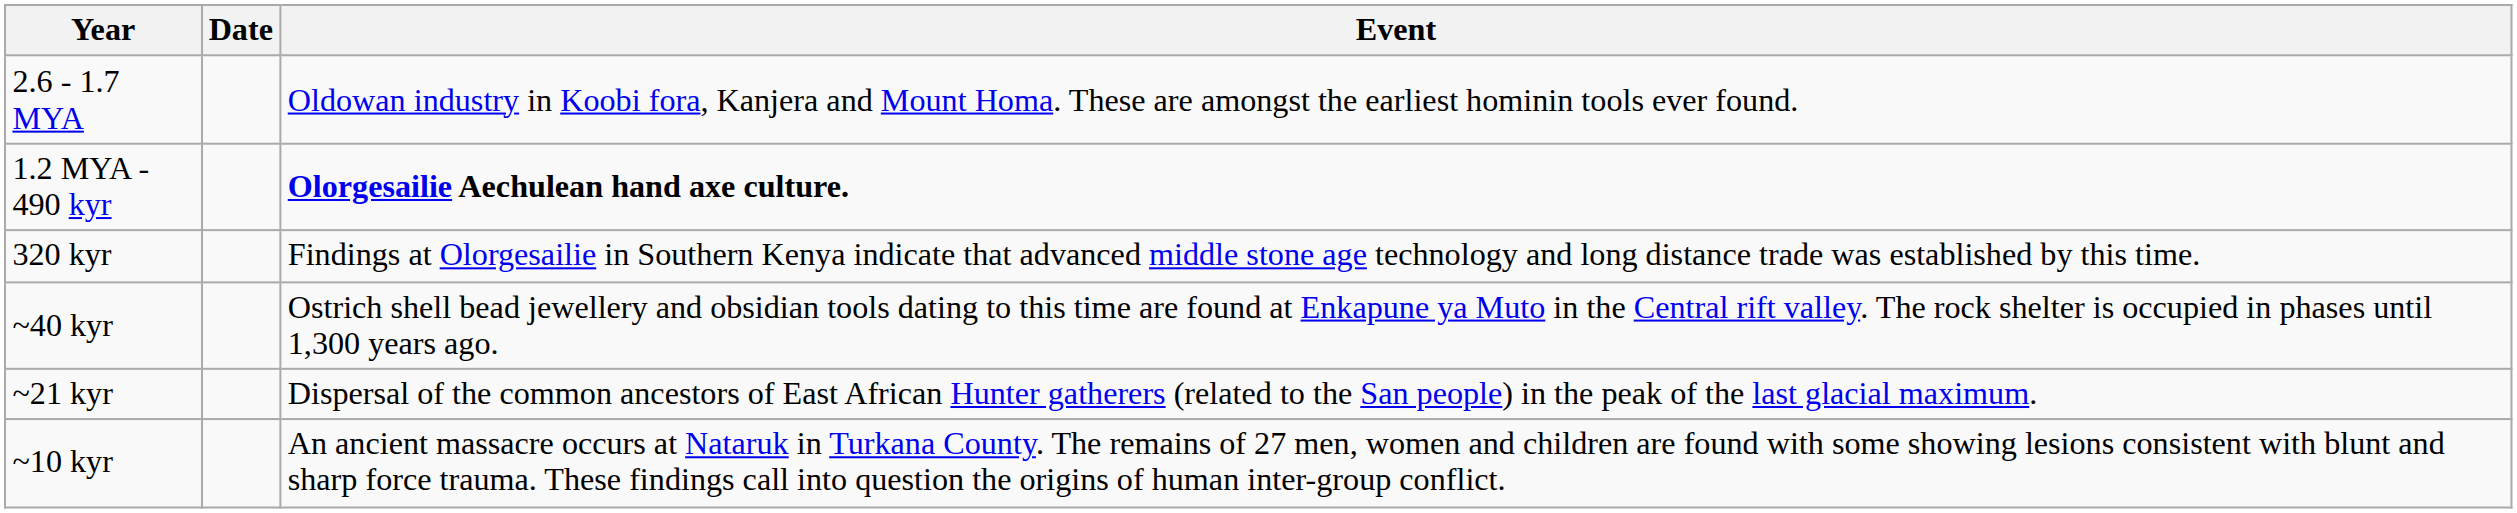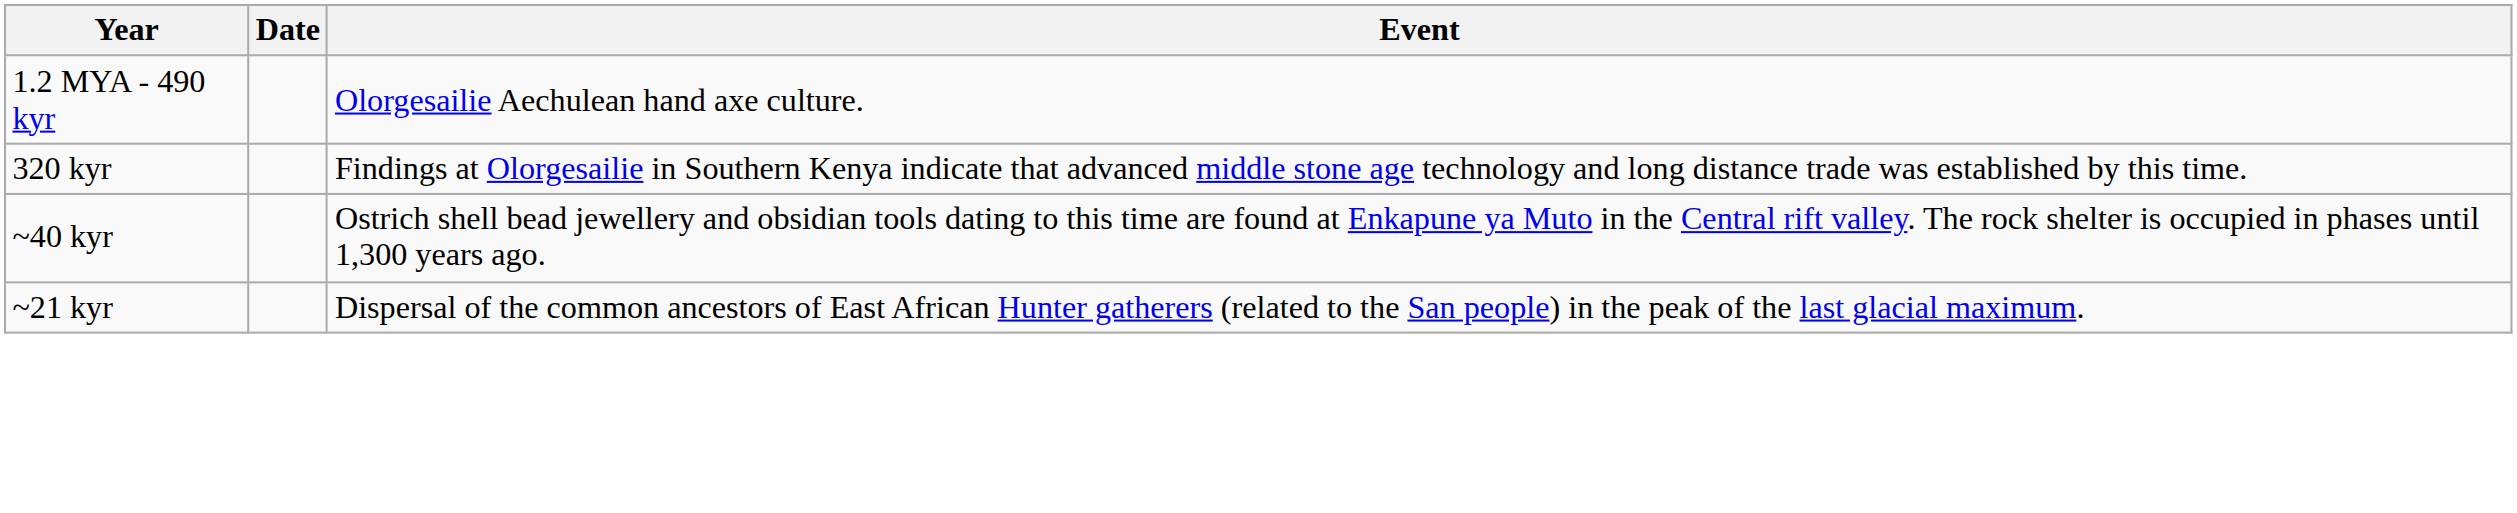- row: 2.6 - 1.7 MYA | Oldowan industry in Koobi fora, Kanjera and Mount Homa. These are amongst the earliest hominin tools ever found.
1.2 MYA - 490 kyr | Event: bold -> normal
- row: ~10 kyr | An ancient massacre occurs at Nataruk in Turkana County. The remains of 27 men, women and children are found with some showing lesions consistent with blunt and sharp force trauma. These findings call into question the origins of human inter-group conflict.
